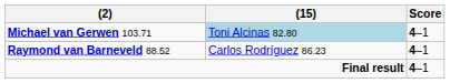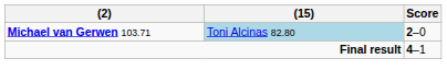Michael van Gerwen 103.71 | Score: 4–1 -> 2–0
- row: Raymond van Barneveld 88.52 | Carlos Rodríguez 86.23 | 4–1
